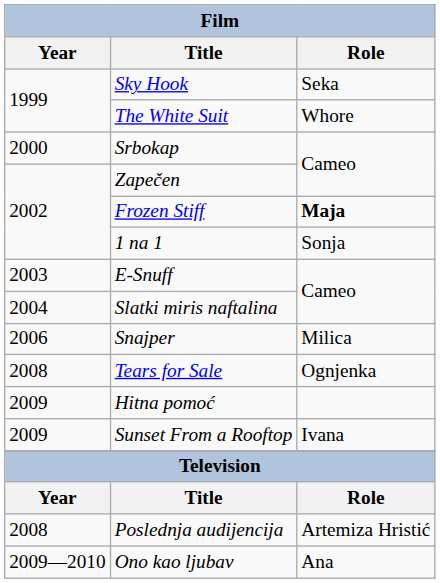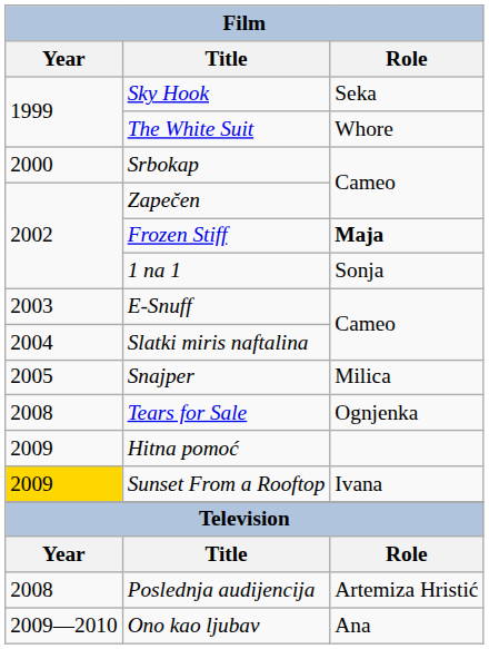Snajper | Year: 2006 -> 2005
Sunset From a Rooftop | Year: no background -> gold background
